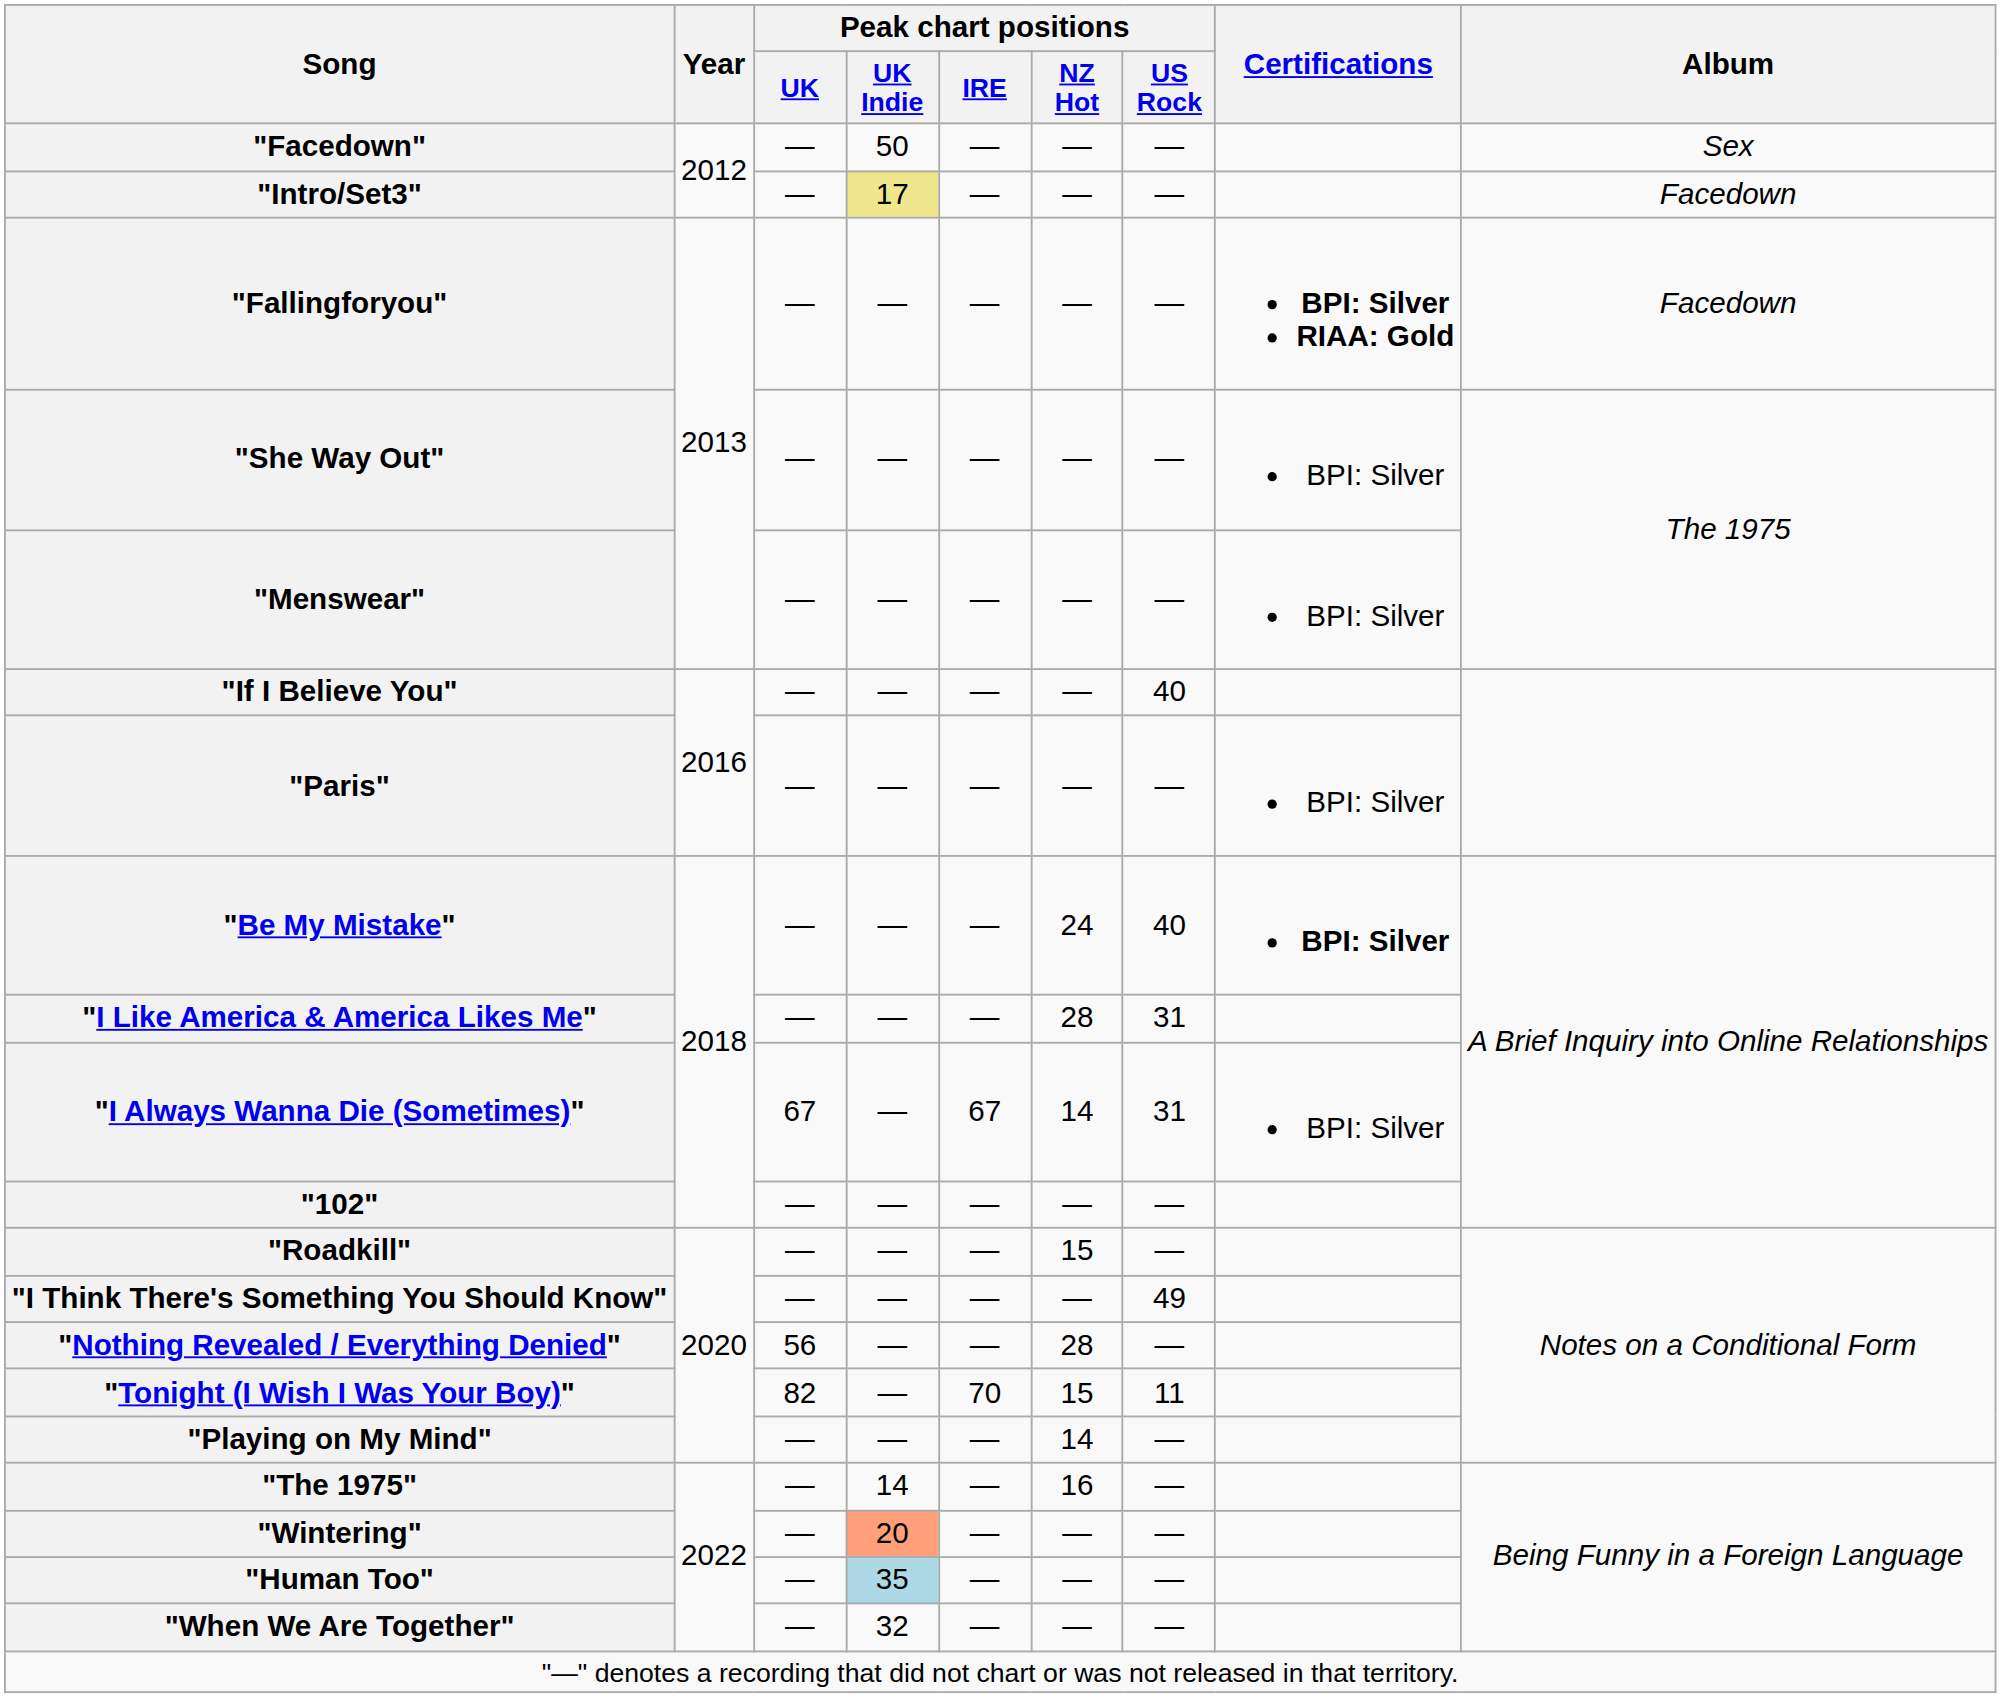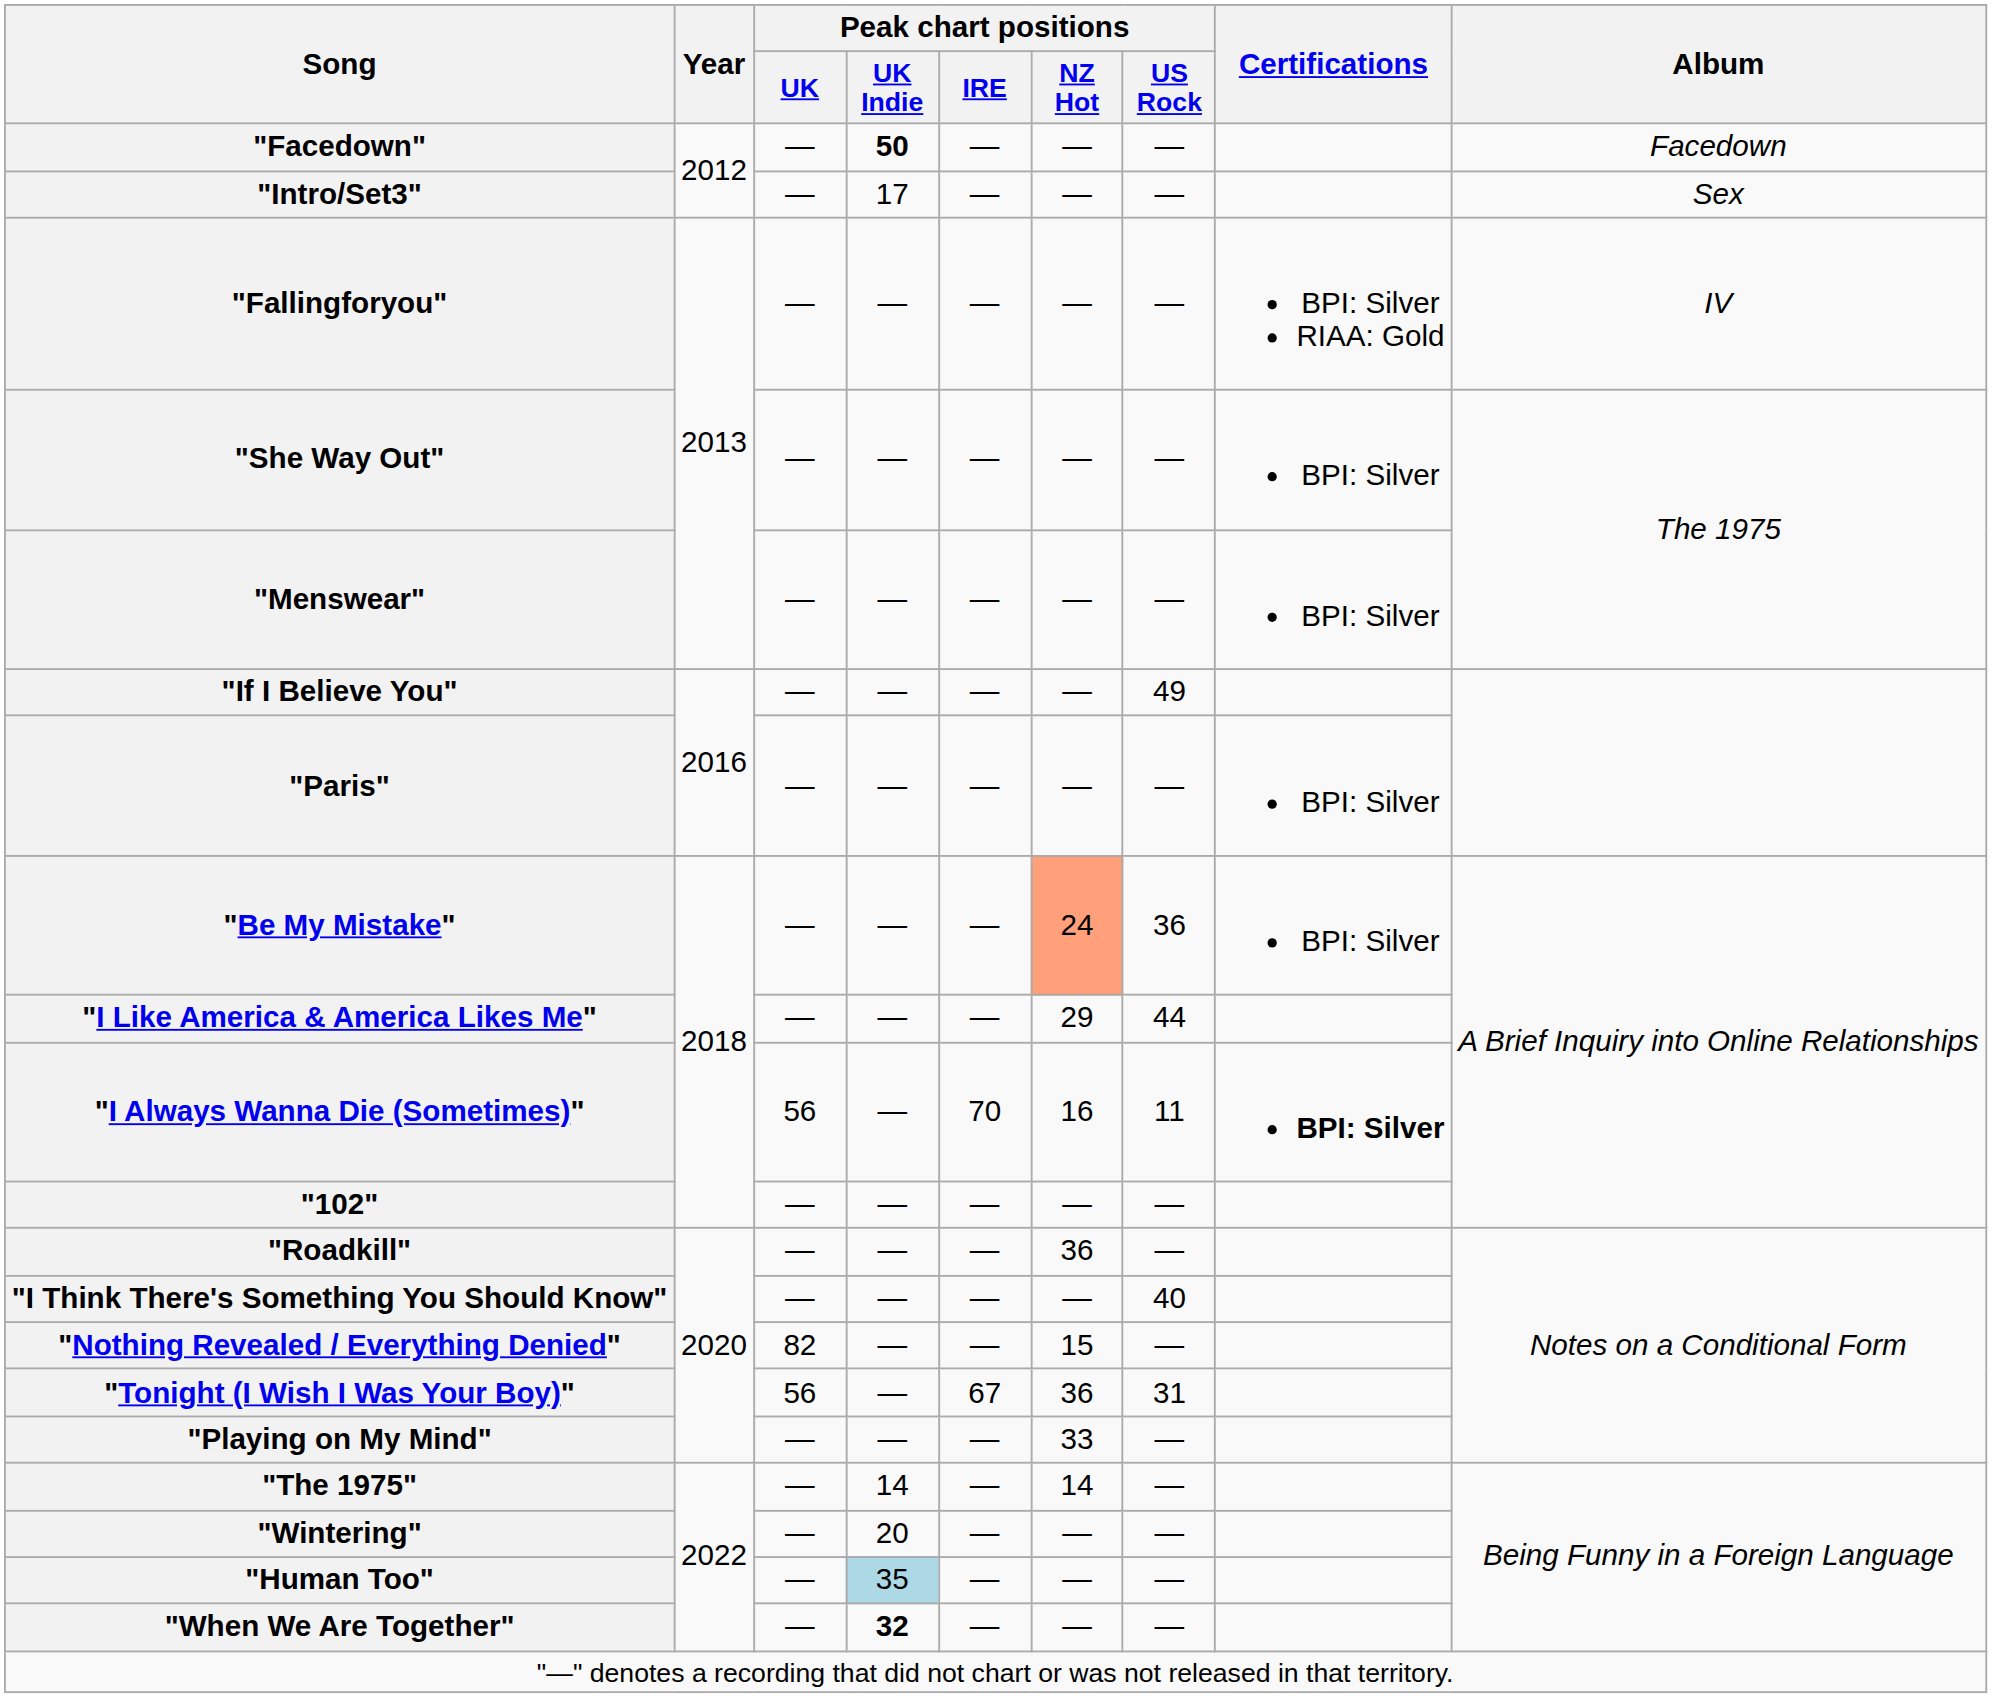"Facedown" | Peak chart positions / UK Indie: normal -> bold
"Facedown" | Album: Sex -> Facedown
"Intro/Set3" | Peak chart positions / UK Indie: khaki background -> no background
"Intro/Set3" | Album: Facedown -> Sex
"Fallingforyou" | Certifications: bold -> normal
"Fallingforyou" | Album: Facedown -> IV
"If I Believe You" | Peak chart positions / US Rock: 40 -> 49
"Be My Mistake" | Peak chart positions / NZ Hot: no background -> lightsalmon background
"Be My Mistake" | Peak chart positions / US Rock: 40 -> 36
"Be My Mistake" | Certifications: bold -> normal
"I Like America & America Likes Me" | Peak chart positions / NZ Hot: 28 -> 29
"I Like America & America Likes Me" | Peak chart positions / US Rock: 31 -> 44
"I Always Wanna Die (Sometimes)" | Peak chart positions / UK: 67 -> 56
"I Always Wanna Die (Sometimes)" | Peak chart positions / IRE: 67 -> 70
"I Always Wanna Die (Sometimes)" | Peak chart positions / NZ Hot: 14 -> 16
"I Always Wanna Die (Sometimes)" | Peak chart positions / US Rock: 31 -> 11
"I Always Wanna Die (Sometimes)" | Certifications: normal -> bold
"Roadkill" | Peak chart positions / NZ Hot: 15 -> 36
"I Think There's Something You Should Know" | Peak chart positions / US Rock: 49 -> 40
"Nothing Revealed / Everything Denied" | Peak chart positions / UK: 56 -> 82
"Nothing Revealed / Everything Denied" | Peak chart positions / NZ Hot: 28 -> 15
"Tonight (I Wish I Was Your Boy)" | Peak chart positions / UK: 82 -> 56
"Tonight (I Wish I Was Your Boy)" | Peak chart positions / IRE: 70 -> 67
"Tonight (I Wish I Was Your Boy)" | Peak chart positions / NZ Hot: 15 -> 36
"Tonight (I Wish I Was Your Boy)" | Peak chart positions / US Rock: 11 -> 31
"Playing on My Mind" | Peak chart positions / NZ Hot: 14 -> 33
"The 1975" | Peak chart positions / NZ Hot: 16 -> 14
"Wintering" | Peak chart positions / UK Indie: lightsalmon background -> no background
"When We Are Together" | Peak chart positions / UK Indie: normal -> bold
